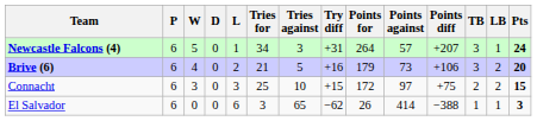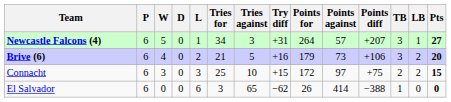Newcastle Falcons (4) | Pts: 24 -> 27
El Salvador | LB: 1 -> 0
El Salvador | Pts: 3 -> 0
